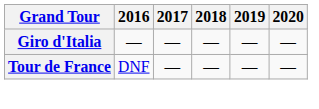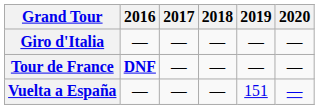Tour de France | 2016: normal -> bold
+ row: Vuelta a España | — | — | — | 151 | —
